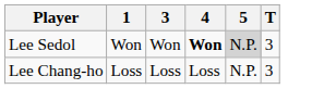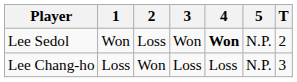+ column: 2 | Loss | Won
Lee Sedol | 5: lightgrey background -> no background
Lee Sedol | T: 3 -> 2
